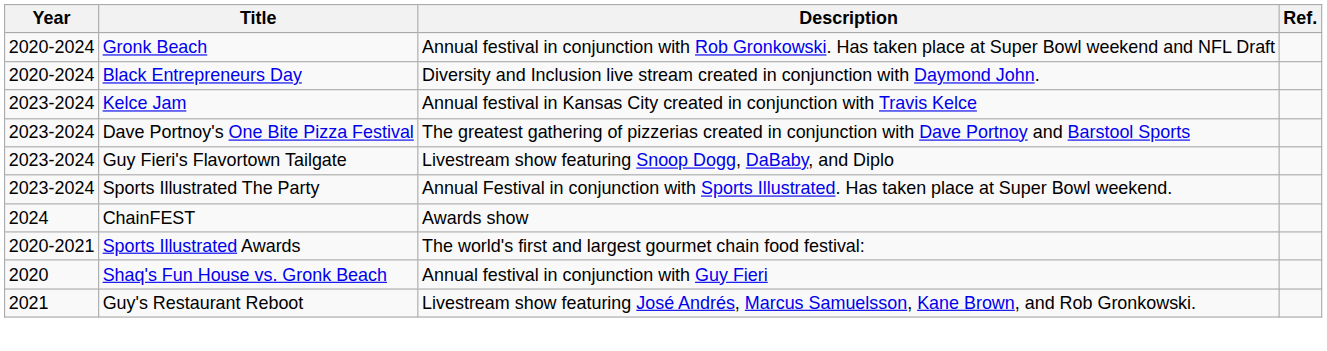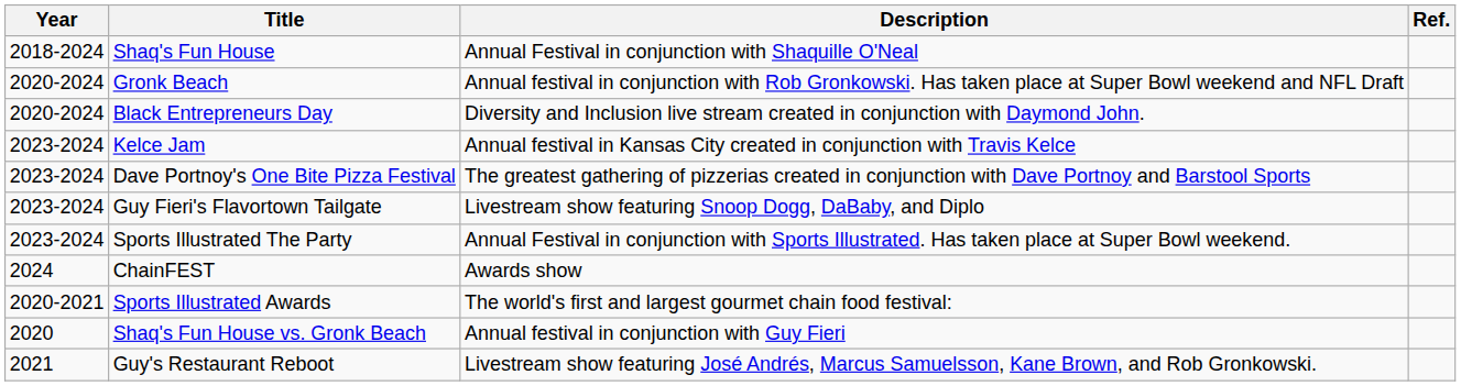+ row: 2018-2024 | Shaq's Fun House | Annual Festival in conjunction with Shaquille O'Neal
